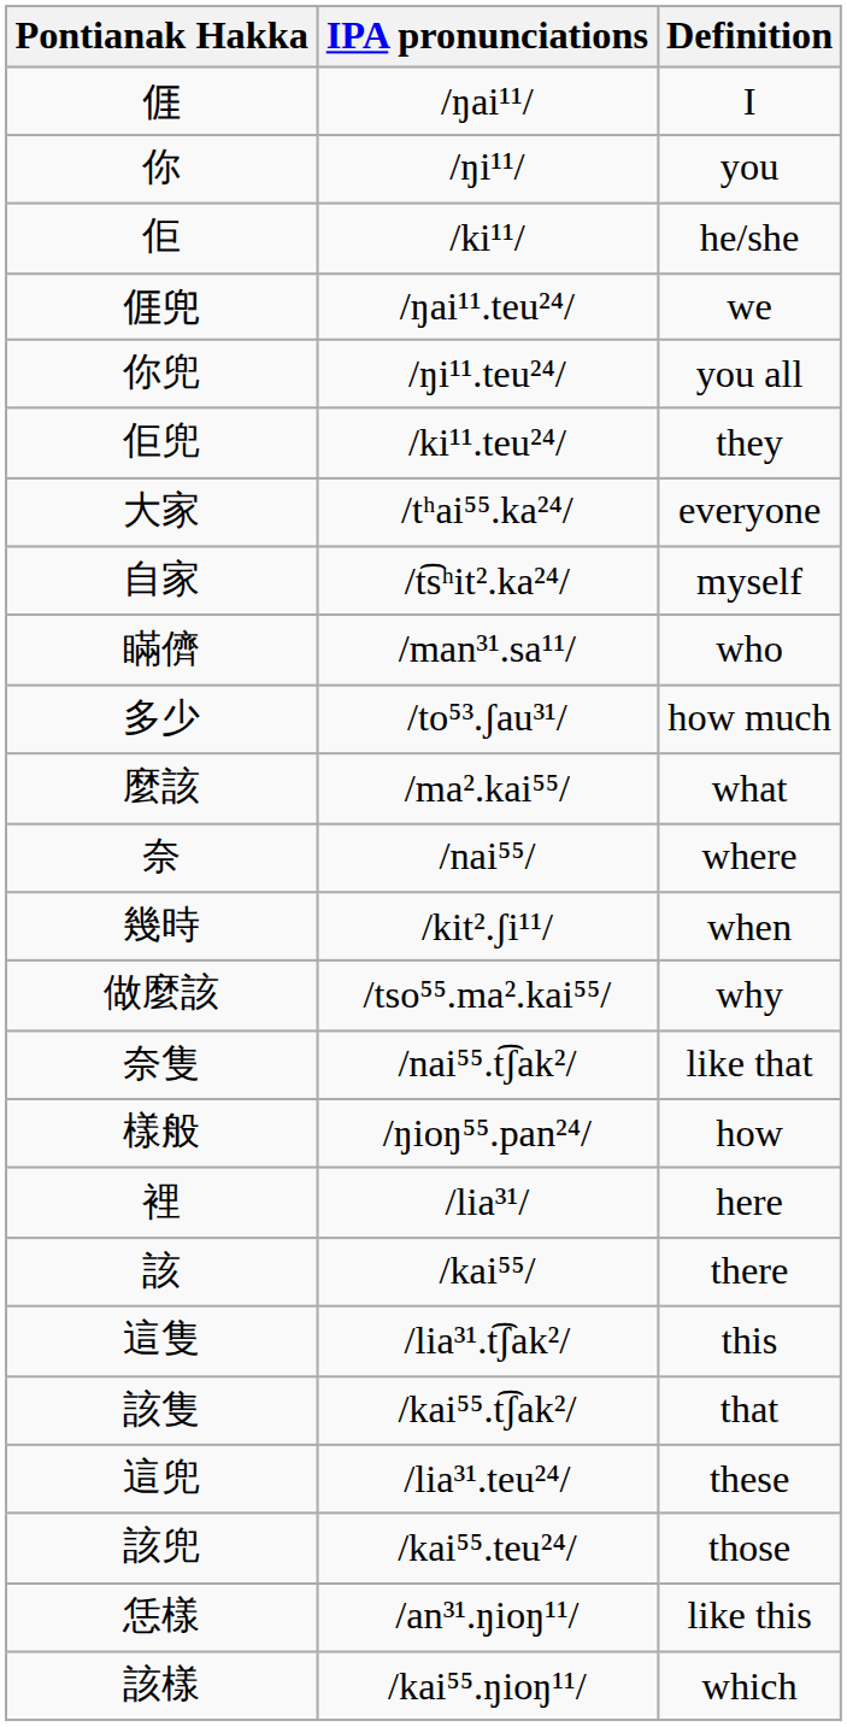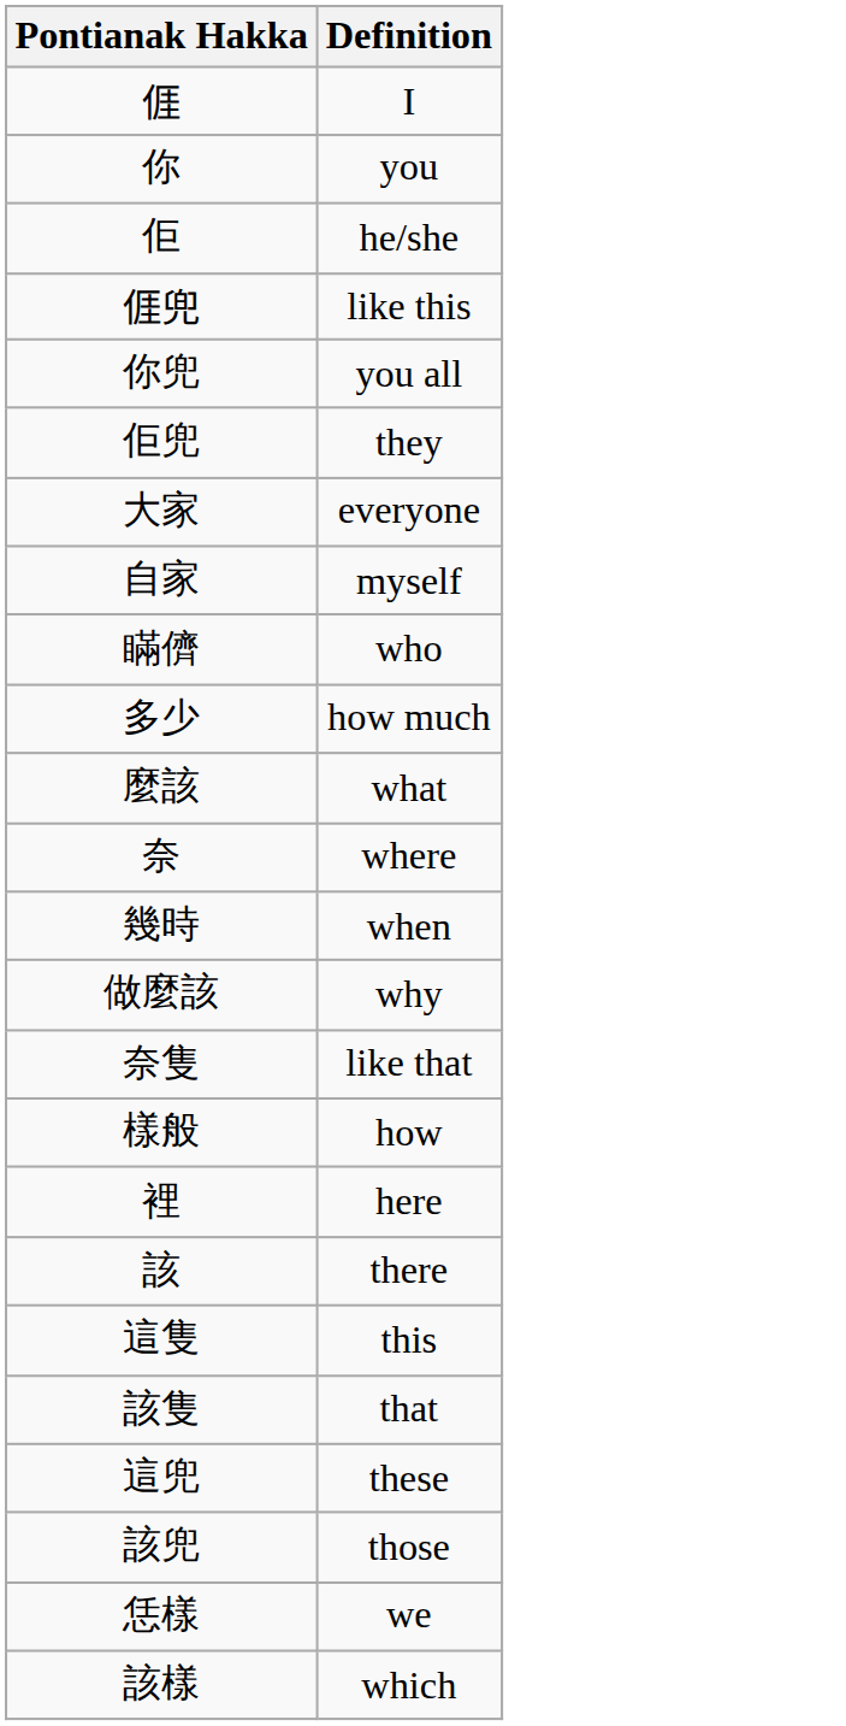- column: IPA pronunciations | /ŋai¹¹/ | /ŋi¹¹/ | /ki¹¹/ | /ŋai¹¹.teu²⁴/ | /ŋi¹¹.teu²⁴/ | /ki¹¹.teu²⁴/ | /tʰai⁵⁵.ka²⁴/ | /t͡sʰit².ka²⁴/ | /man³¹.sa¹¹/ | /to⁵³.ʃau³¹/ | /ma².kai⁵⁵/ | /nai⁵⁵/ | /kit².ʃi¹¹/ | /tso⁵⁵.ma².kai⁵⁵/ | /nai⁵⁵.t͡ʃak²/ | /ŋioŋ⁵⁵.pan²⁴/ | /lia³¹/ | /kai⁵⁵/ | /lia³¹.t͡ʃak²/ | /kai⁵⁵.t͡ʃak²/ | /lia³¹.teu²⁴/ | /kai⁵⁵.teu²⁴/ | /an³¹.ŋioŋ¹¹/ | /kai⁵⁵.ŋioŋ¹¹/
𠊎兜 | Definition: we -> like this
恁樣 | Definition: like this -> we
